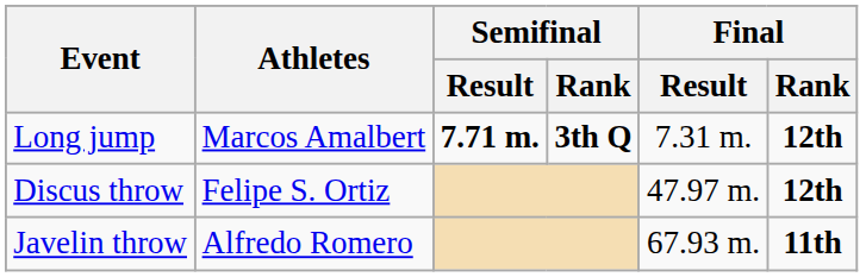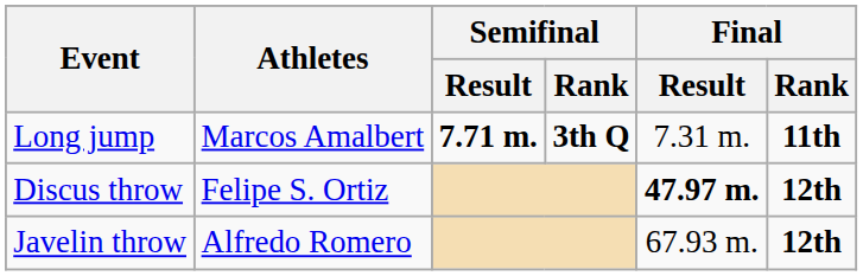Long jump | Final / Rank: 12th -> 11th
Discus throw | Final / Result: normal -> bold
Javelin throw | Final / Rank: 11th -> 12th
